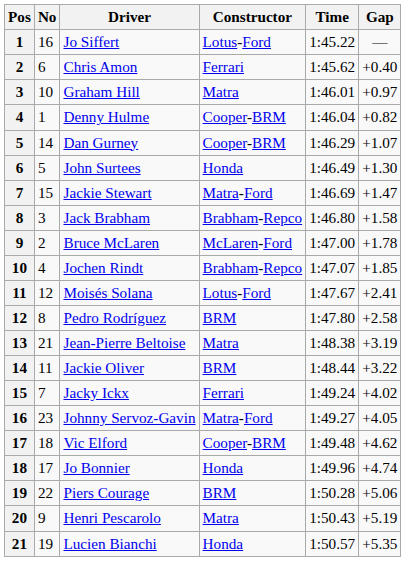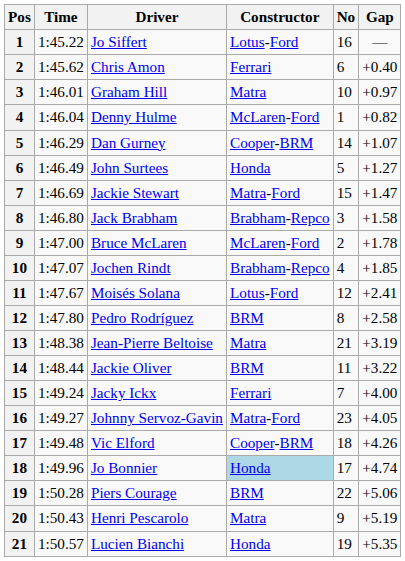columns swapped: No <-> Time
Denny Hulme | Constructor: Cooper-BRM -> McLaren-Ford
John Surtees | Gap: +1.30 -> +1.27
Jacky Ickx | Gap: +4.02 -> +4.00
Vic Elford | Gap: +4.62 -> +4.26
Jo Bonnier | Constructor: no background -> lightblue background
